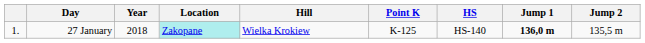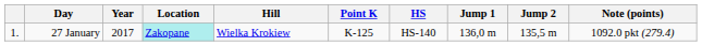+ column: Note (points) | 1092.0 pkt (279.4)
27 January | Year: 2018 -> 2017
27 January | Jump 1: bold -> normal
